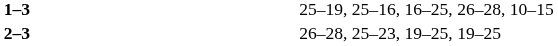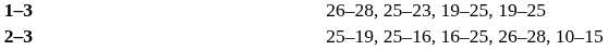1–3 | column 4: 25–19, 25–16, 16–25, 26–28, 10–15 -> 26–28, 25–23, 19–25, 19–25
2–3 | column 4: 26–28, 25–23, 19–25, 19–25 -> 25–19, 25–16, 16–25, 26–28, 10–15
